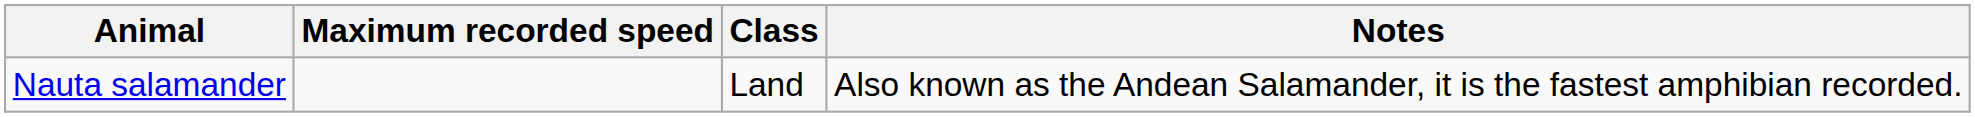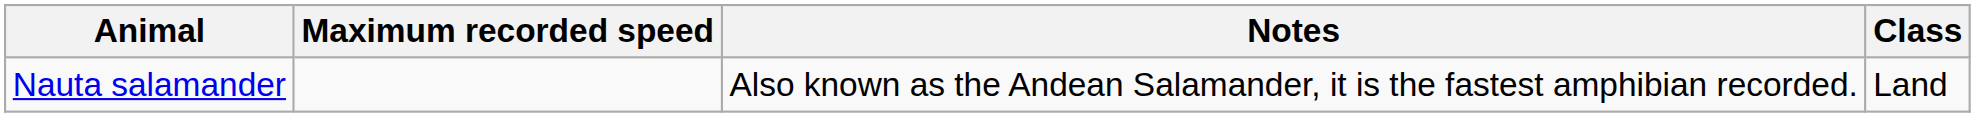columns swapped: Class <-> Notes
